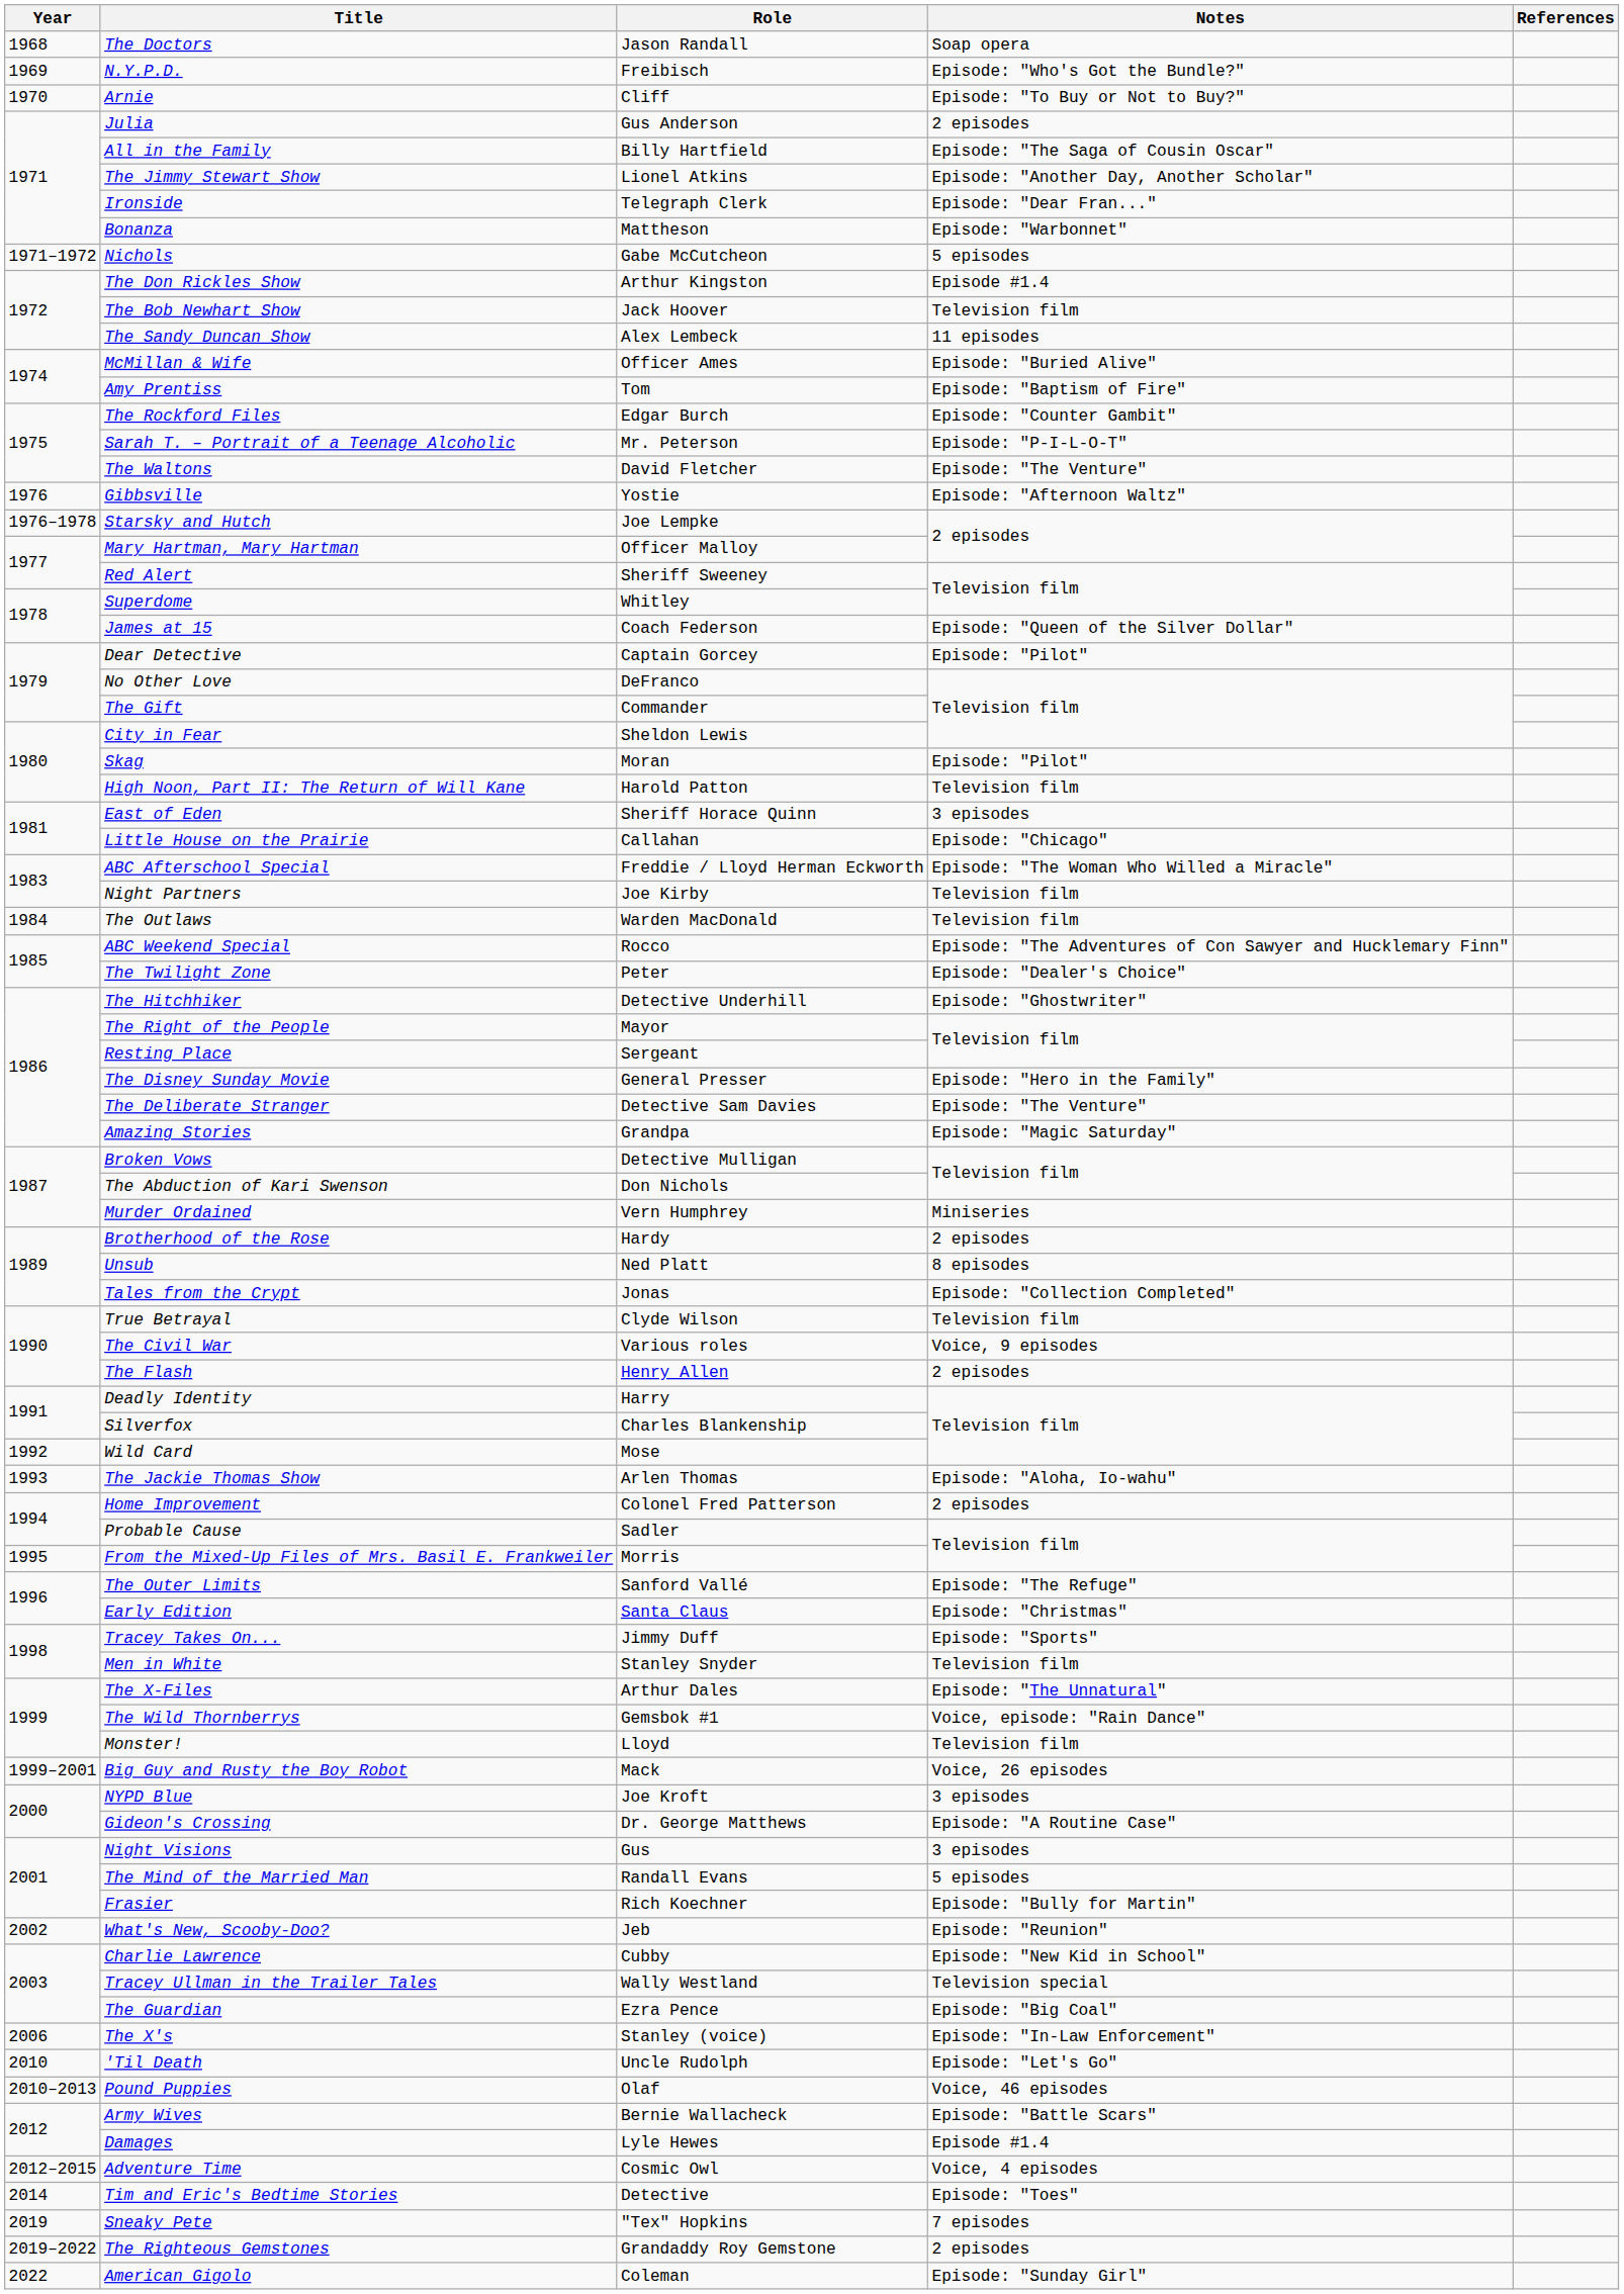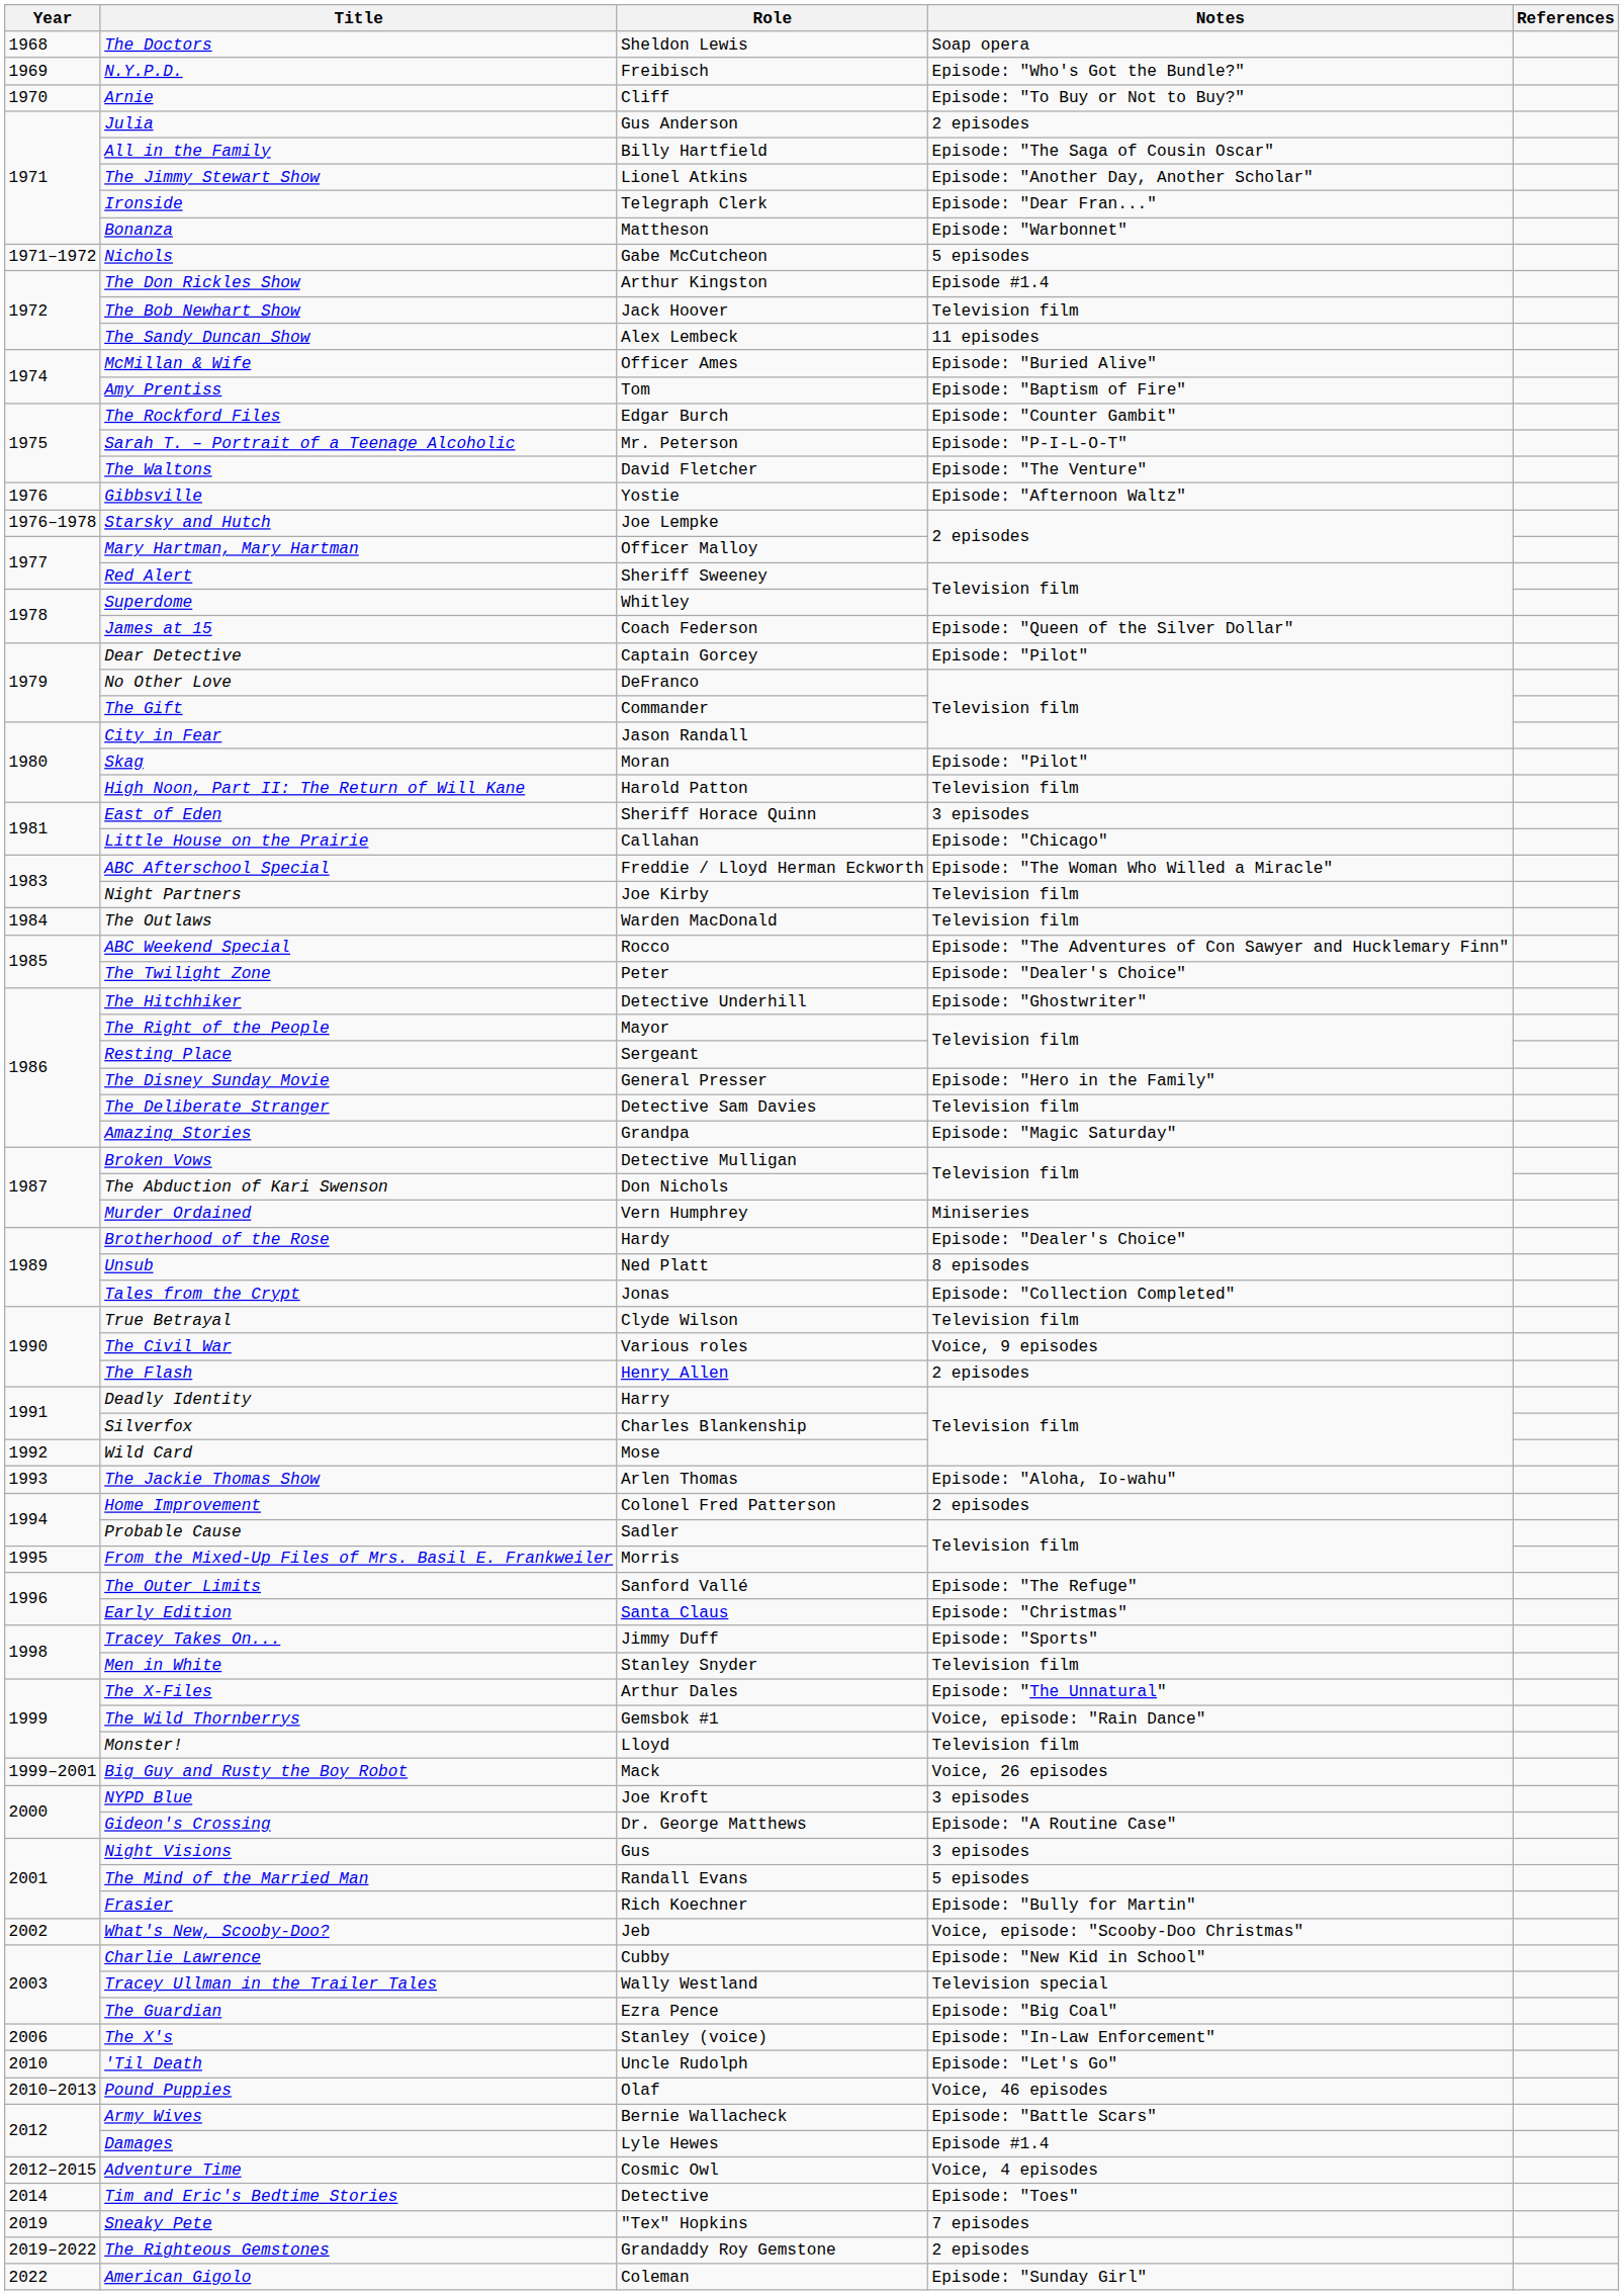The Doctors | Role: Jason Randall -> Sheldon Lewis
City in Fear | Role: Sheldon Lewis -> Jason Randall
The Deliberate Stranger | Notes: Episode: "The Venture" -> Television film
Brotherhood of the Rose | Notes: 2 episodes -> Episode: "Dealer's Choice"
What's New, Scooby-Doo? | Notes: Episode: "Reunion" -> Voice, episode: "Scooby-Doo Christmas"
